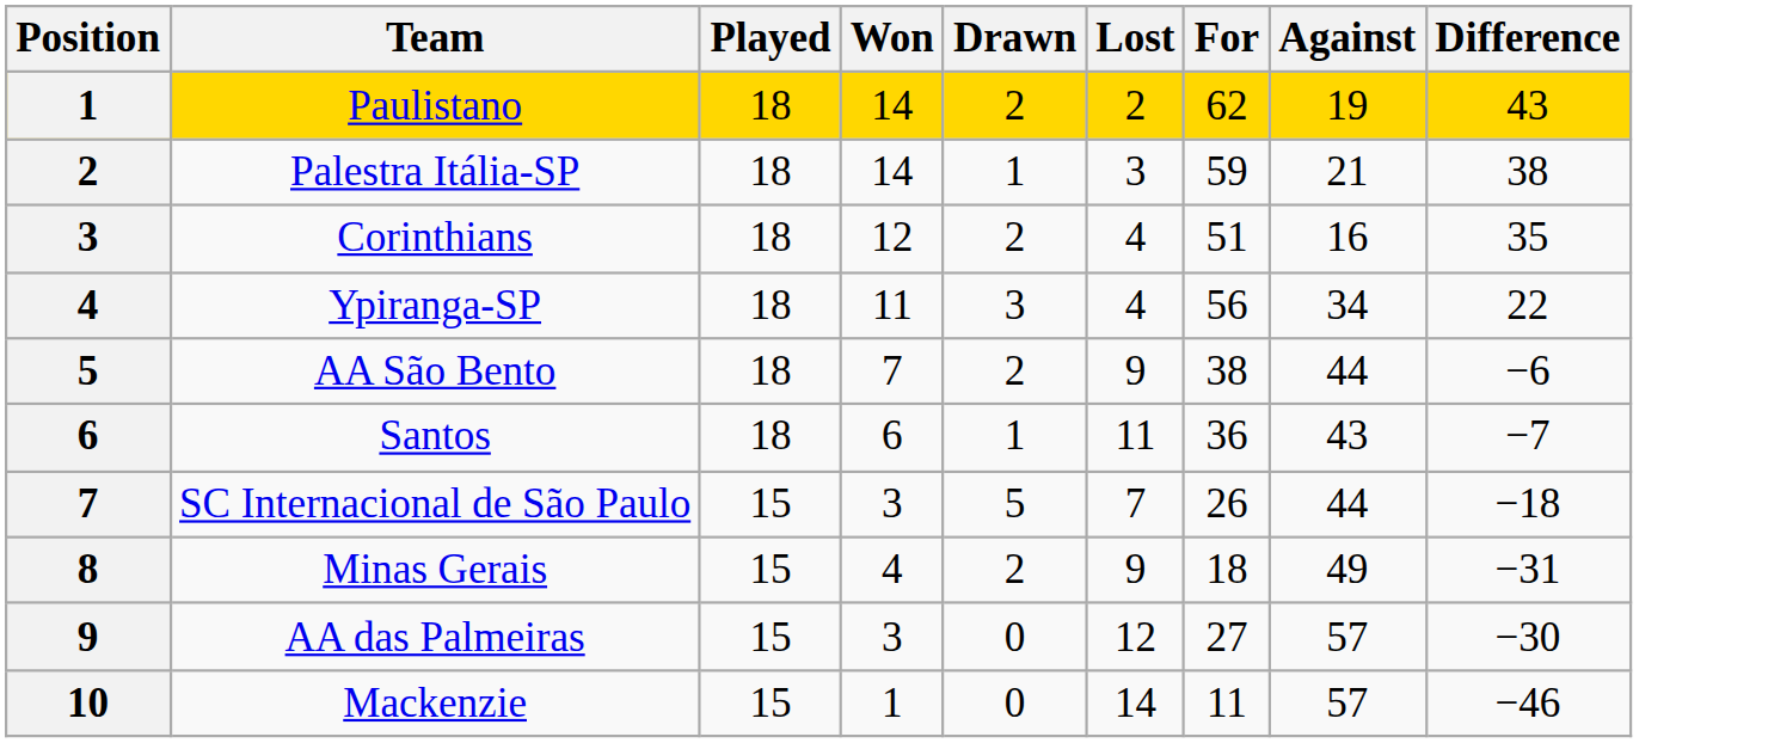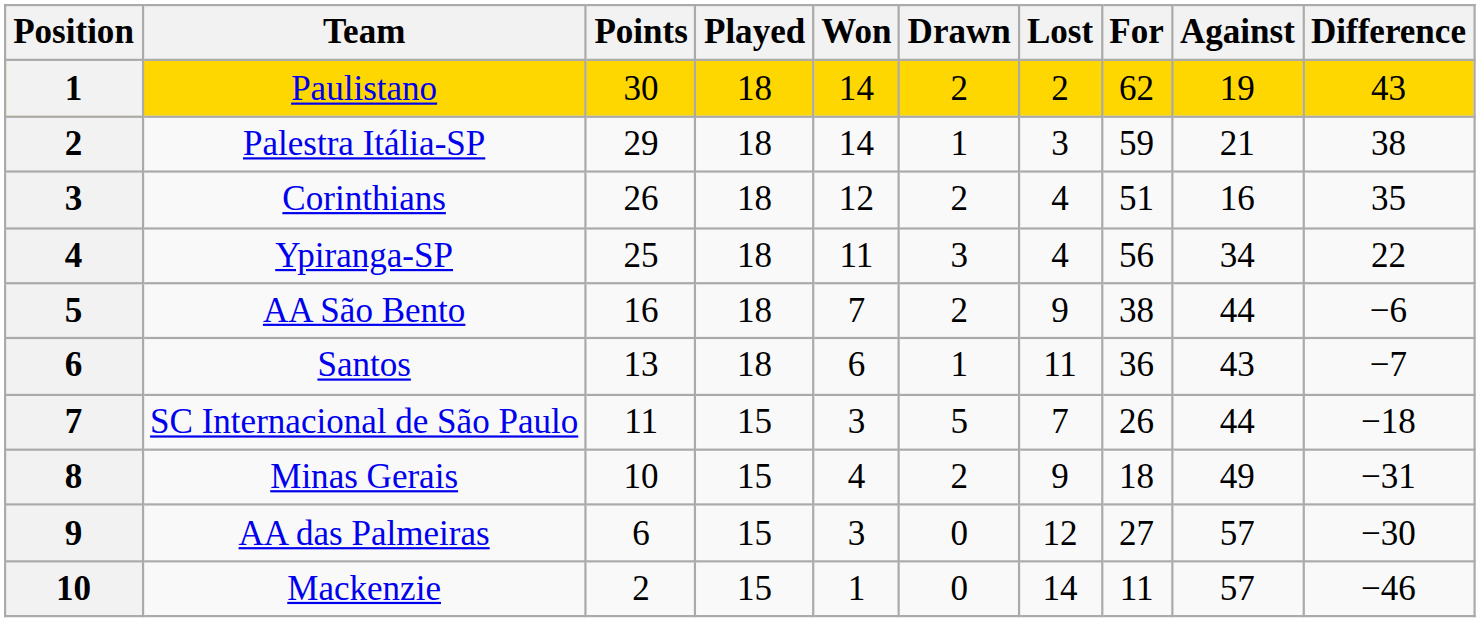+ column: Points | 30 | 29 | 26 | 25 | 16 | 13 | 11 | 10 | 6 | 2
